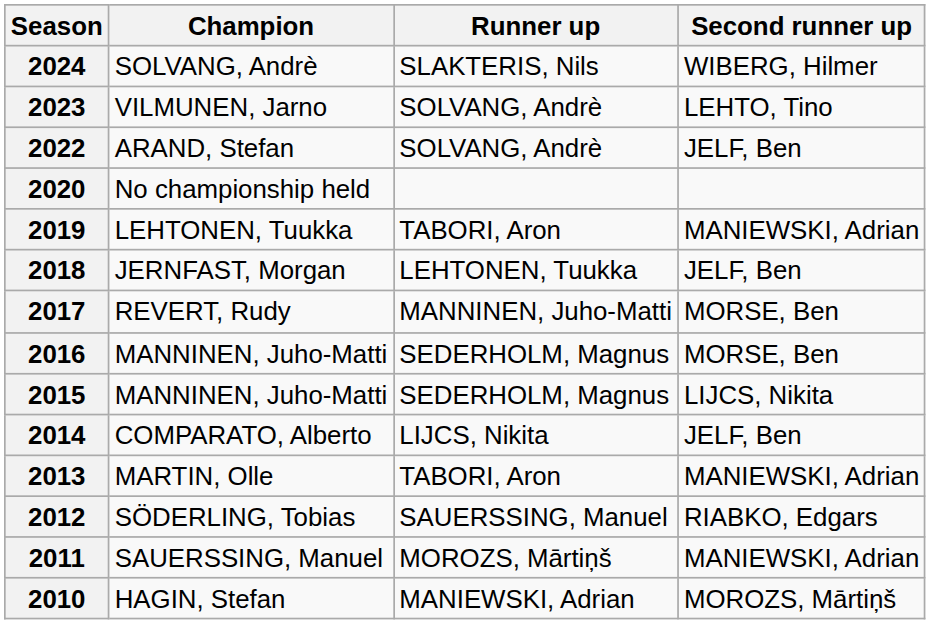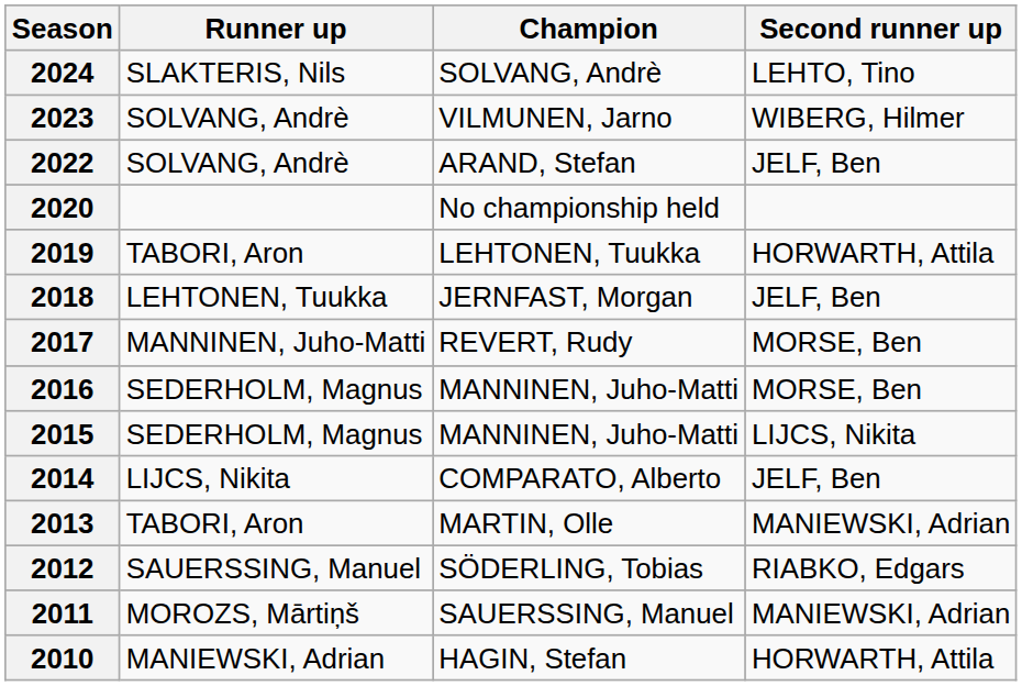columns swapped: Champion <-> Runner up
2024 | Second runner up: WIBERG, Hilmer -> LEHTO, Tino
2023 | Second runner up: LEHTO, Tino -> WIBERG, Hilmer
2019 | Second runner up: MANIEWSKI, Adrian -> HORWARTH, Attila
2010 | Second runner up: MOROZS, Mārtiņš -> HORWARTH, Attila
